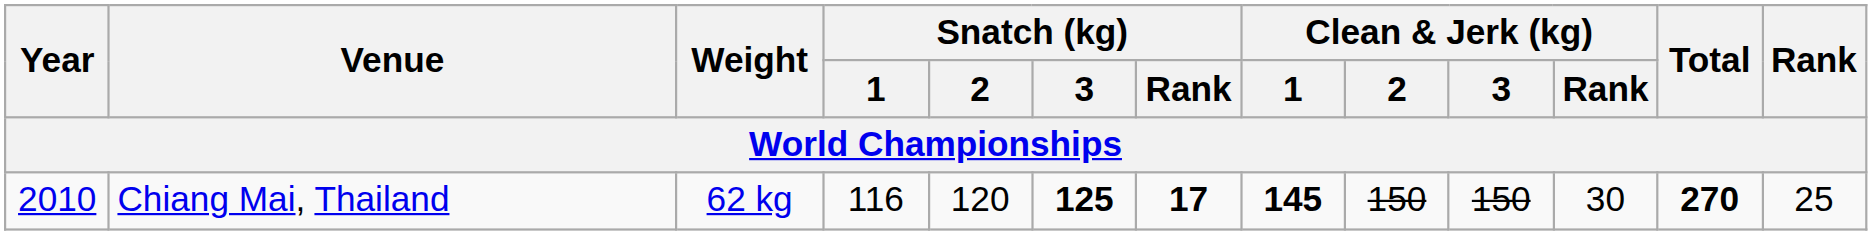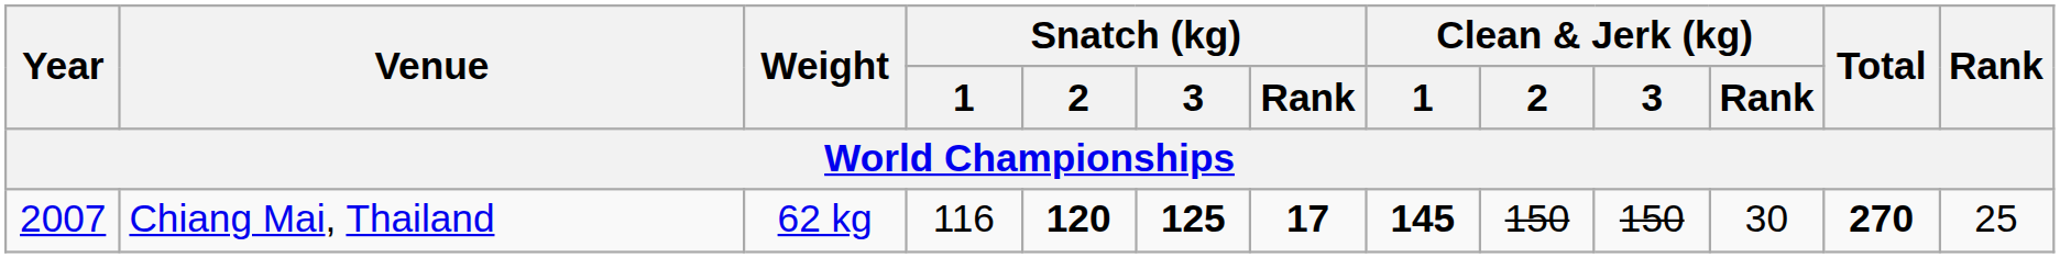Chiang Mai, Thailand | Year: 2010 -> 2007
Chiang Mai, Thailand | Snatch (kg) / 2: normal -> bold
